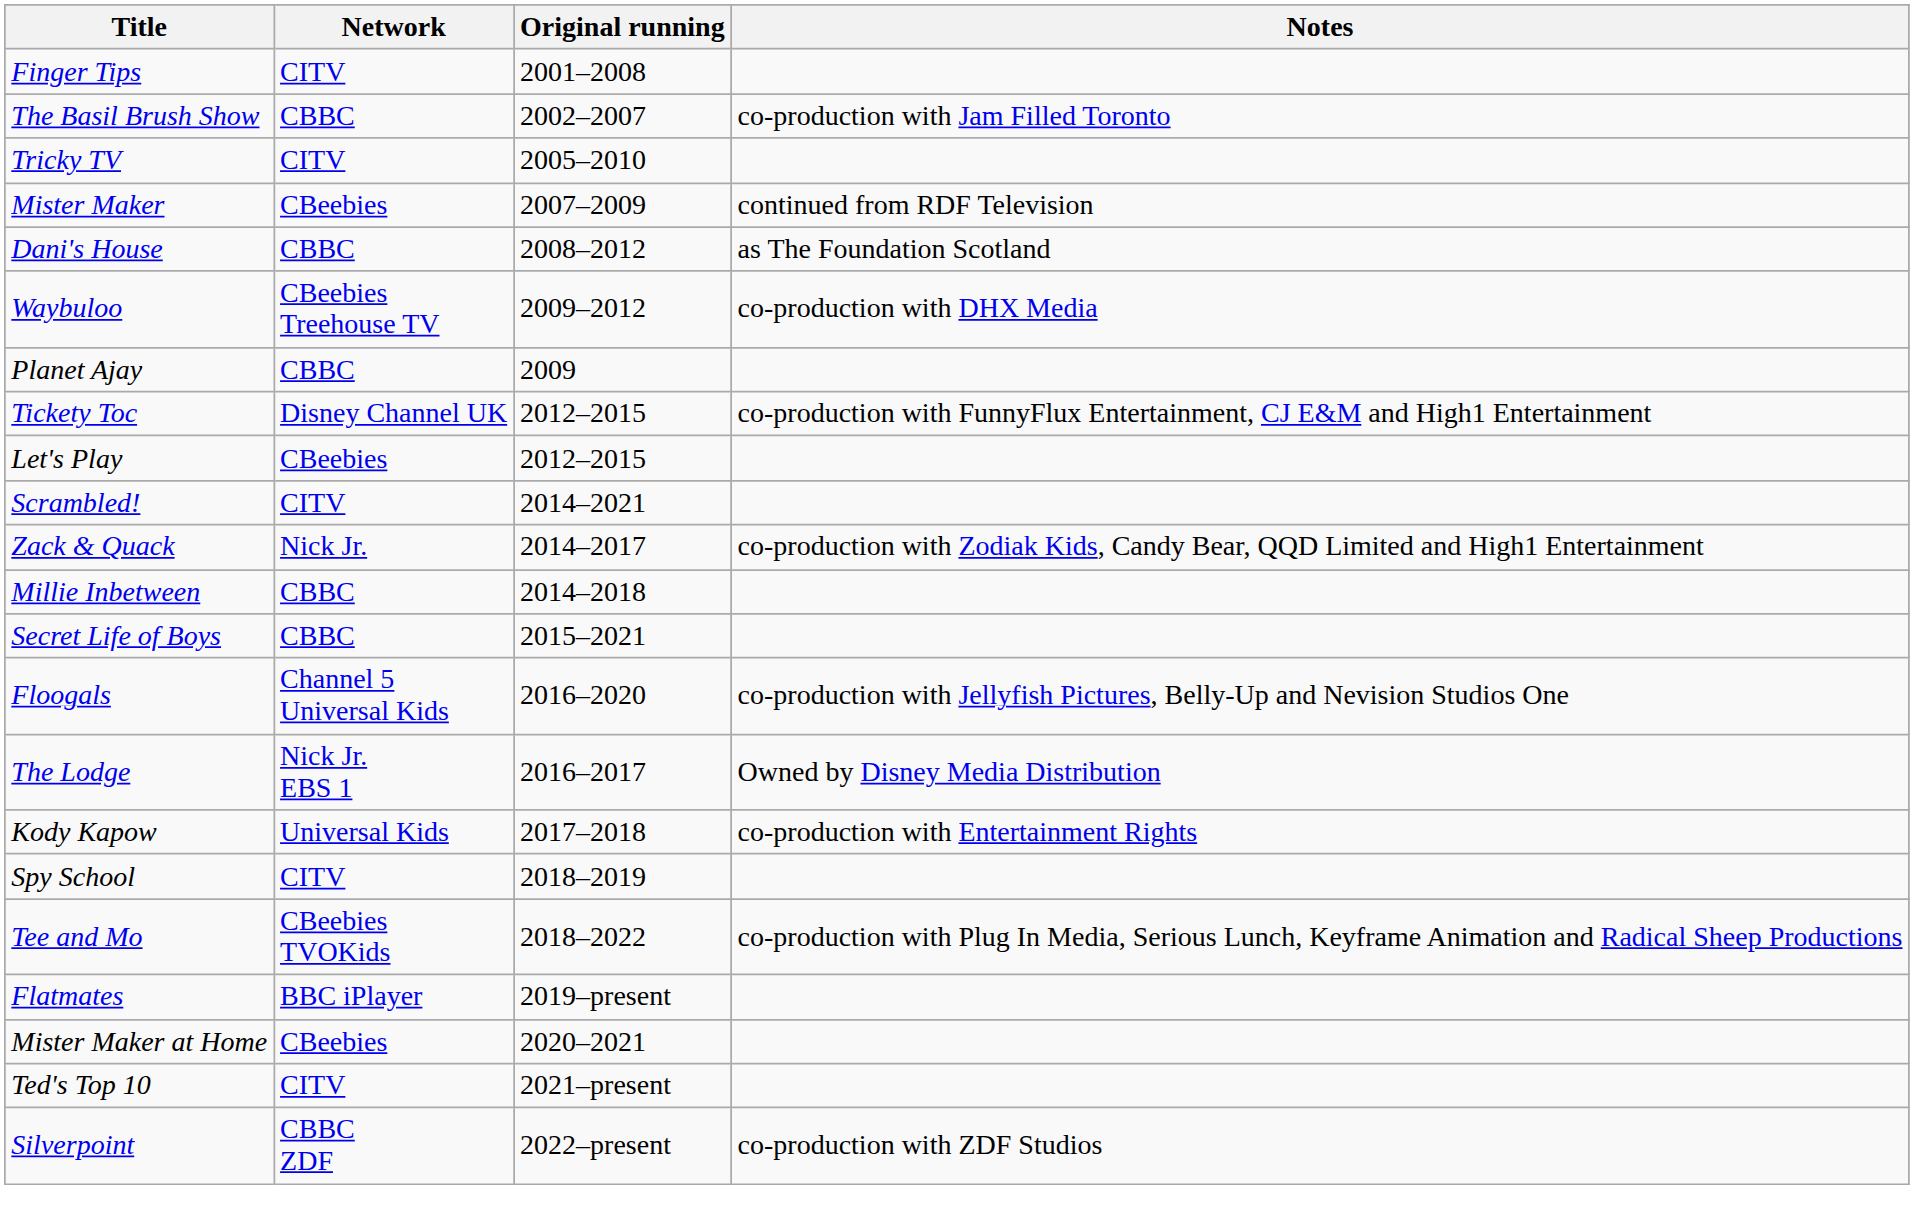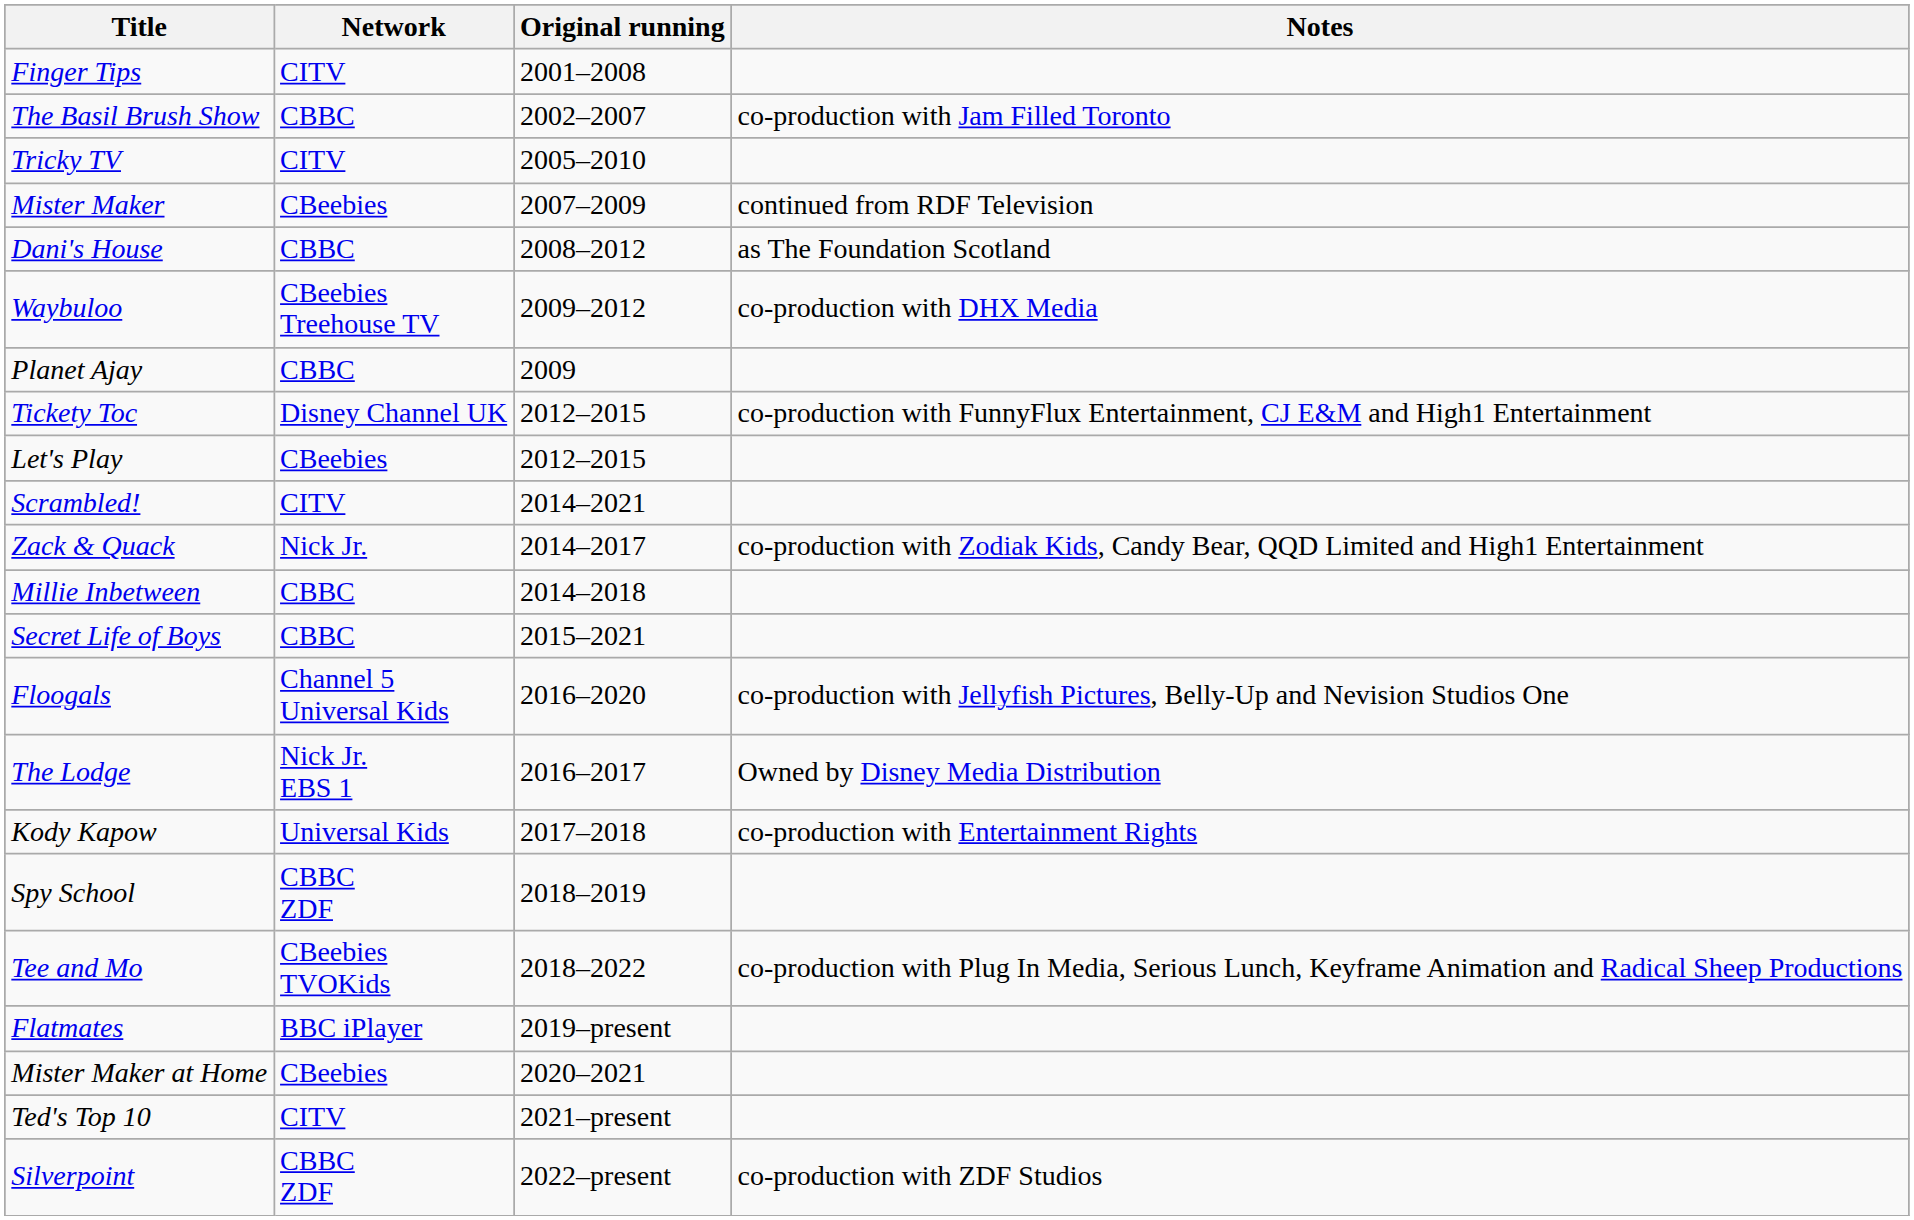Spy School | Network: CITV -> CBBC ZDF
